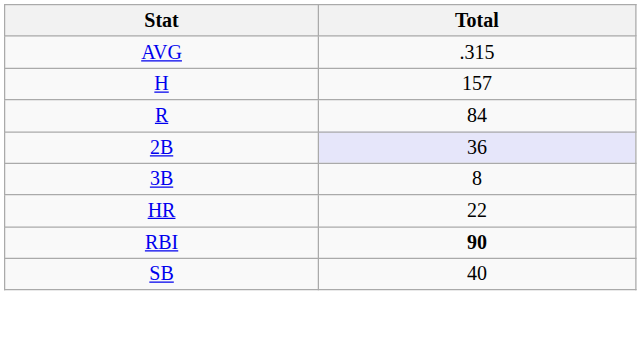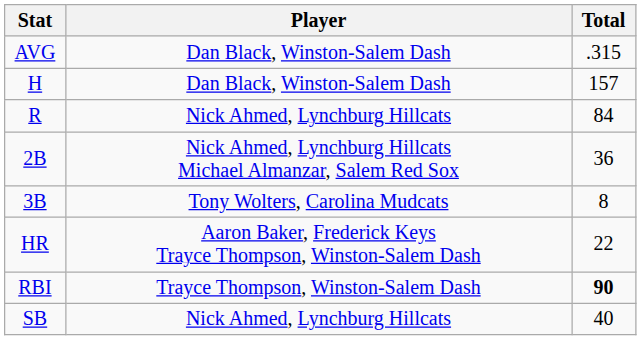+ column: Player | Dan Black, Winston-Salem Dash | Dan Black, Winston-Salem Dash | Nick Ahmed, Lynchburg Hillcats | Nick Ahmed, Lynchburg Hillcats Michael Almanzar, Salem Red Sox | Tony Wolters, Carolina Mudcats | Aaron Baker, Frederick Keys Trayce Thompson, Winston-Salem Dash | Trayce Thompson, Winston-Salem Dash | Nick Ahmed, Lynchburg Hillcats
2B | Total: lavender background -> no background
